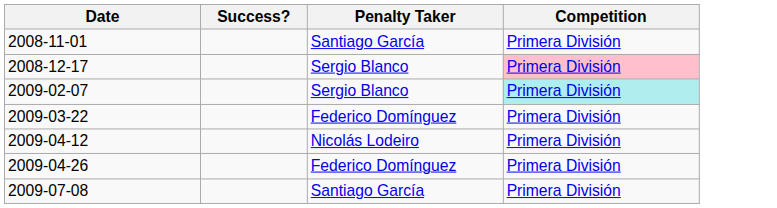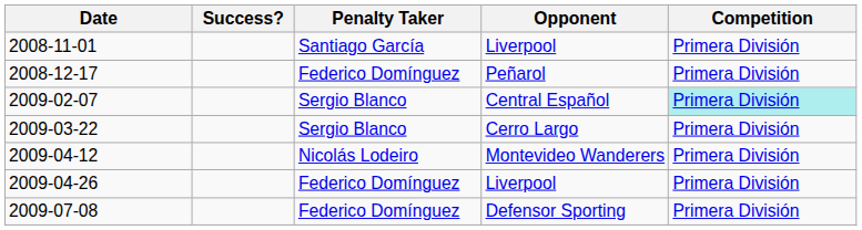+ column: Opponent | Liverpool | Peñarol | Central Español | Cerro Largo | Montevideo Wanderers | Liverpool | Defensor Sporting
2008-12-17 | Penalty Taker: Sergio Blanco -> Federico Domínguez
2008-12-17 | Competition: pink background -> no background
2009-03-22 | Penalty Taker: Federico Domínguez -> Sergio Blanco
2009-07-08 | Penalty Taker: Santiago García -> Federico Domínguez
